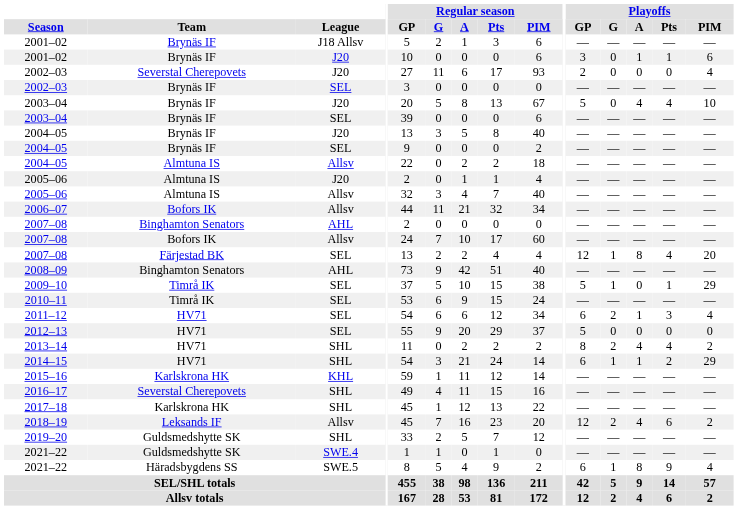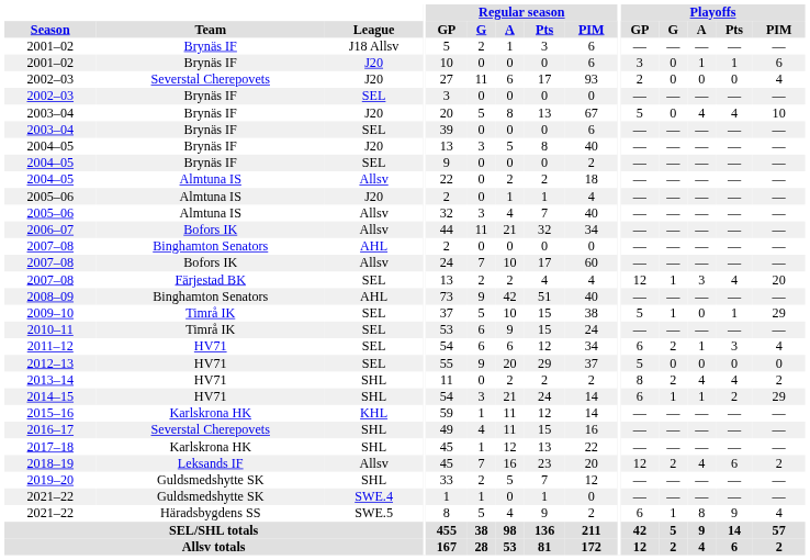2007–08 / SEL | Playoffs / A: 8 -> 3
